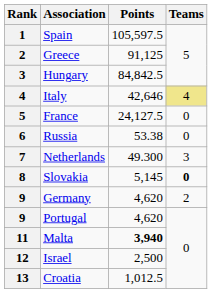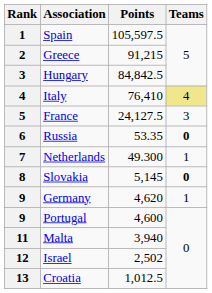Greece | Points: 91,125 -> 91,215
Italy | Points: 42,646 -> 76,410
France | Teams: 0 -> 3
Russia | Points: 53.38 -> 53.35
Russia | Teams: normal -> bold
Netherlands | Teams: 3 -> 1
Germany | Teams: 2 -> 1
Portugal | Points: 4,620 -> 4,600
Malta | Points: bold -> normal
Israel | Points: 2,500 -> 2,502
